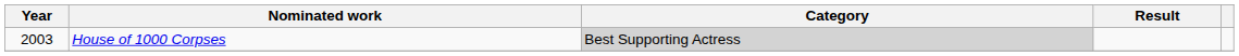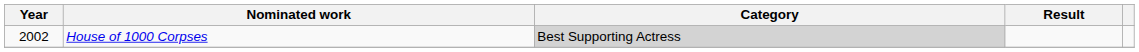House of 1000 Corpses | Year: 2003 -> 2002
